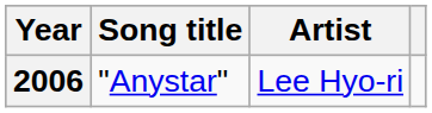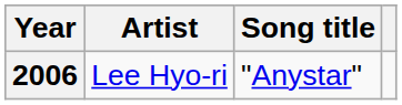columns swapped: Song title <-> Artist
